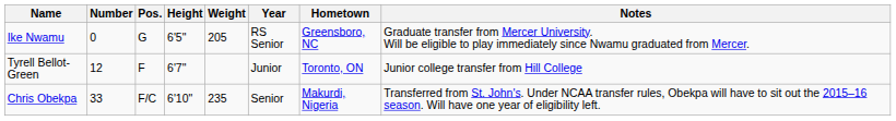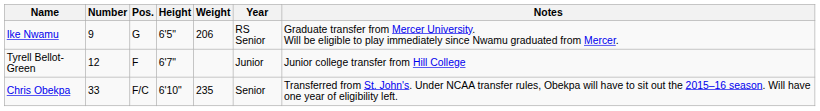- column: Hometown | Greensboro, NC | Toronto, ON | Makurdi, Nigeria
Ike Nwamu | Number: 0 -> 9
Ike Nwamu | Weight: 205 -> 206
